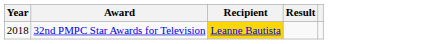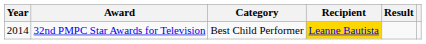+ column: Category | Best Child Performer
32nd PMPC Star Awards for Television | Year: 2018 -> 2014
